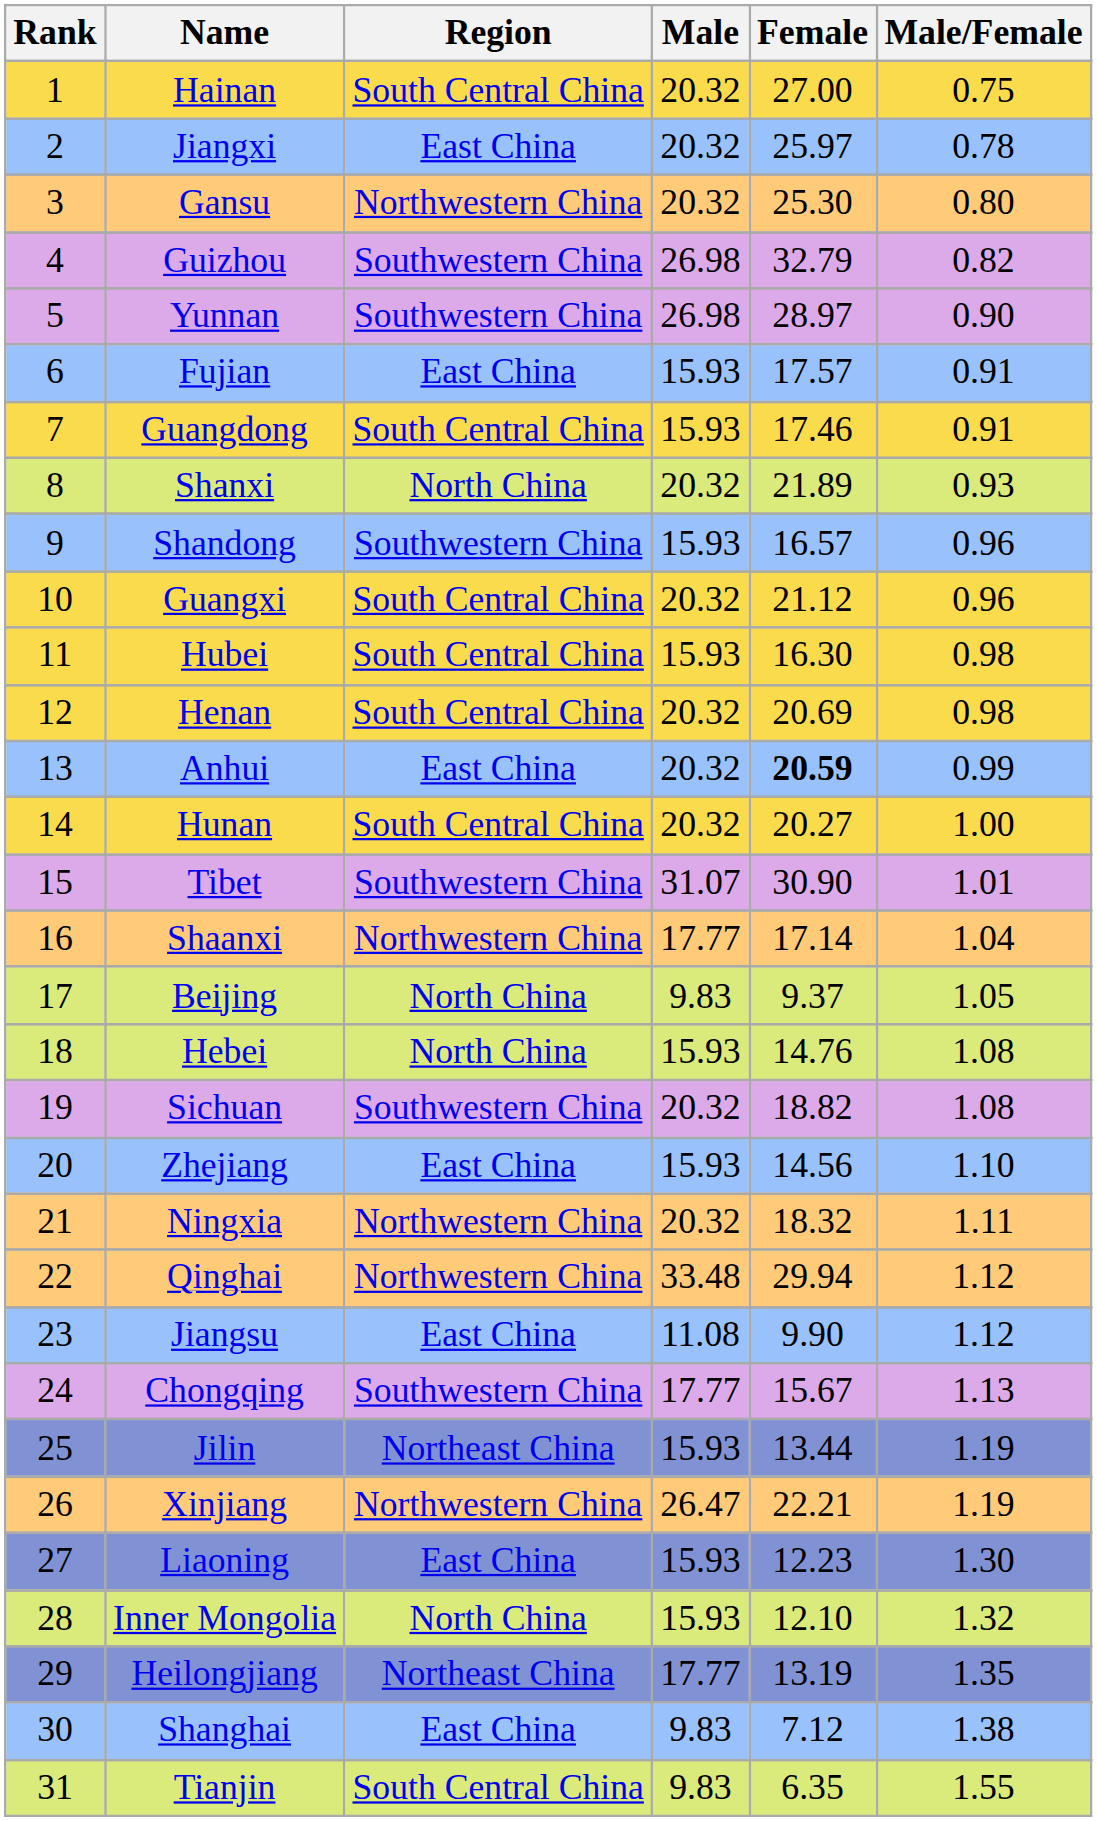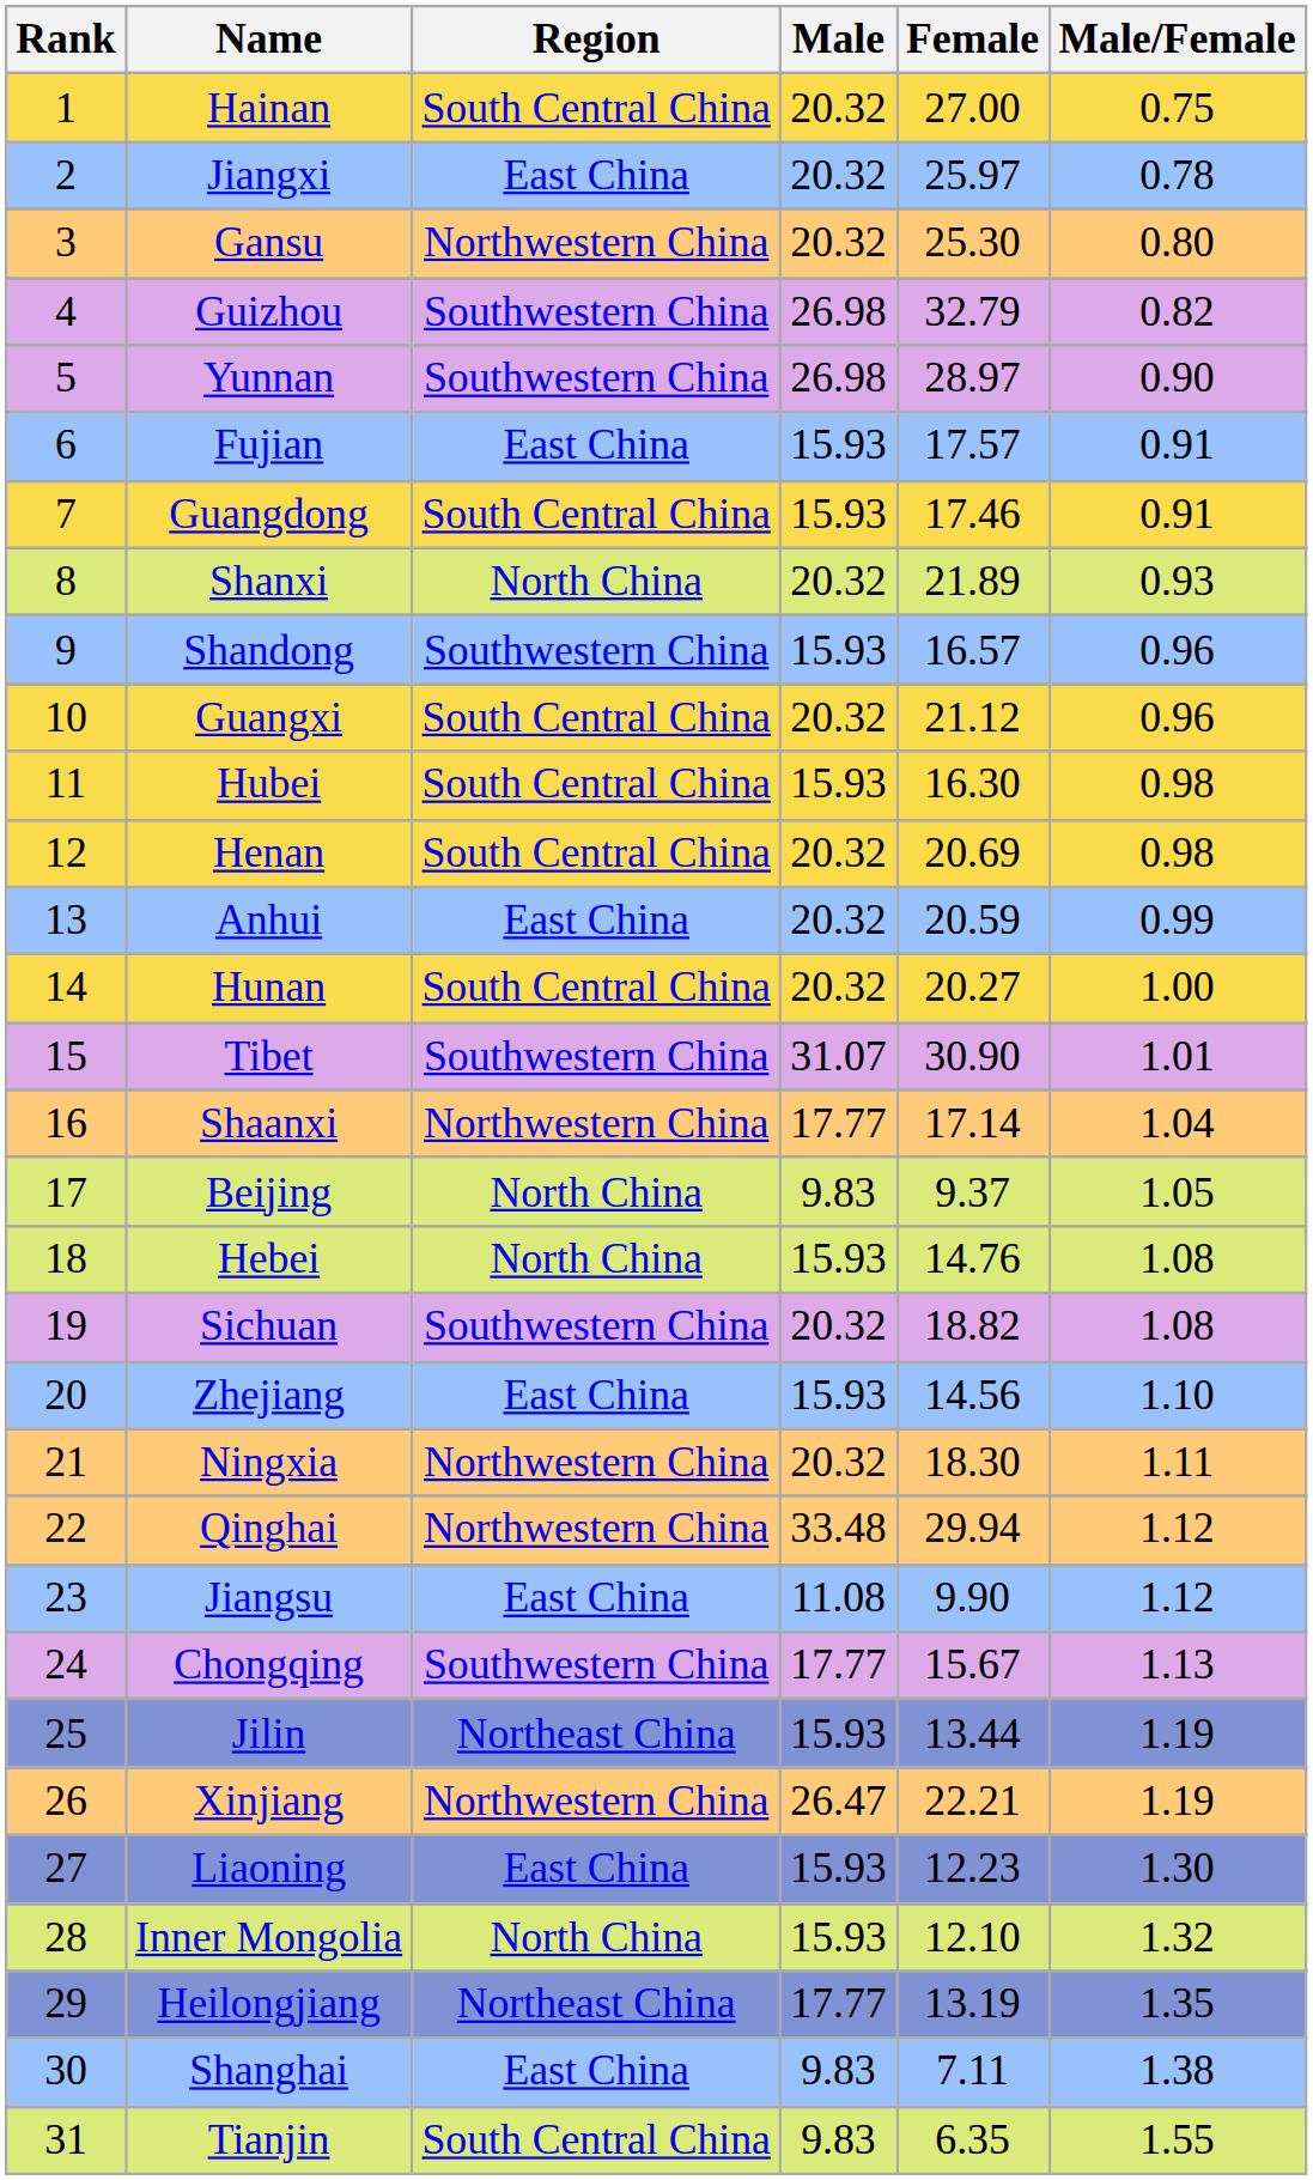Anhui | Female: bold -> normal
Ningxia | Female: 18.32 -> 18.30
Shanghai | Female: 7.12 -> 7.11
